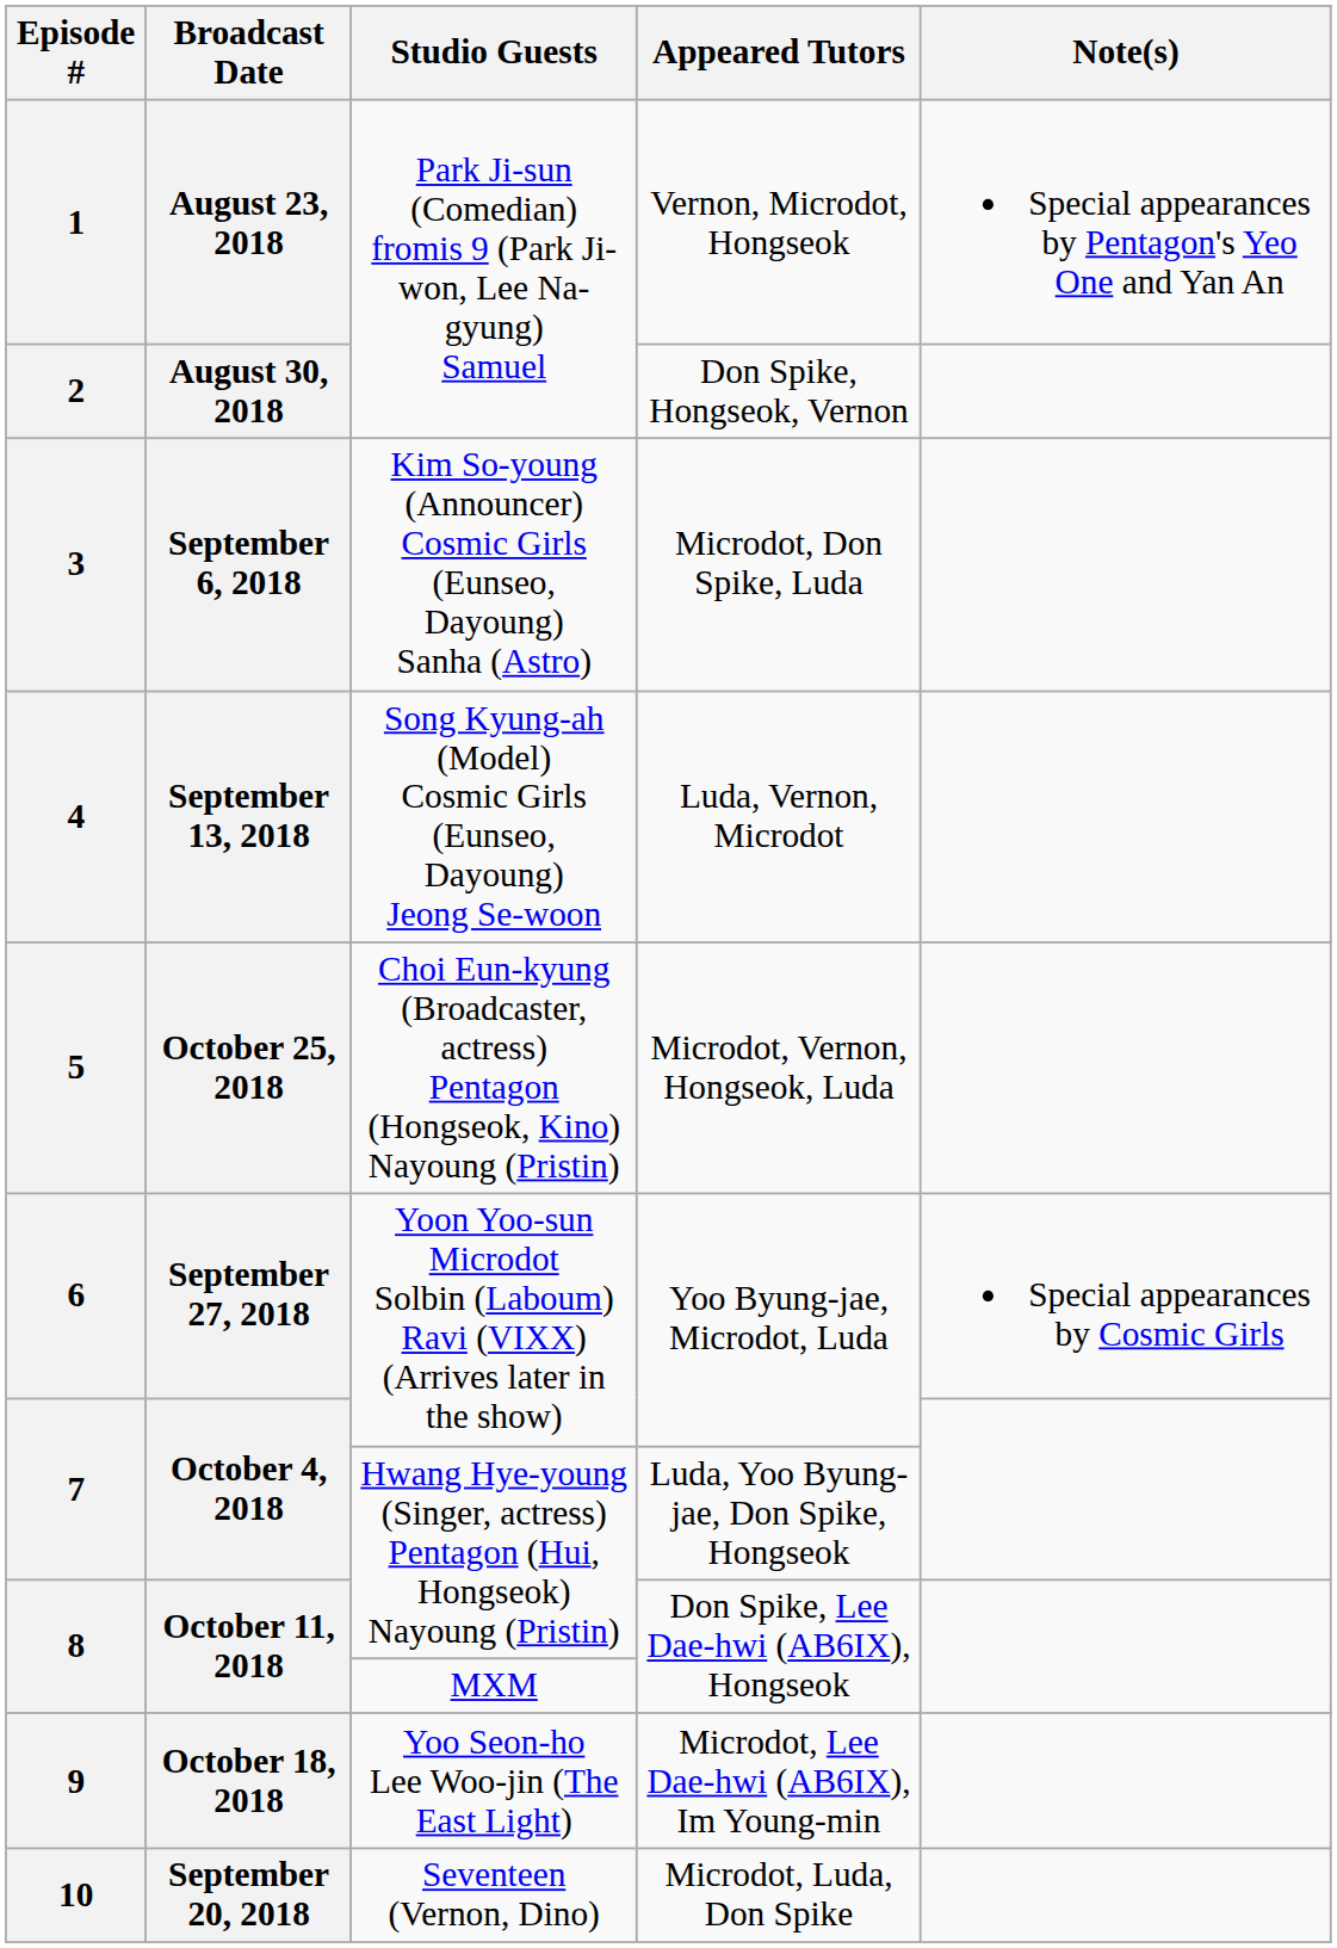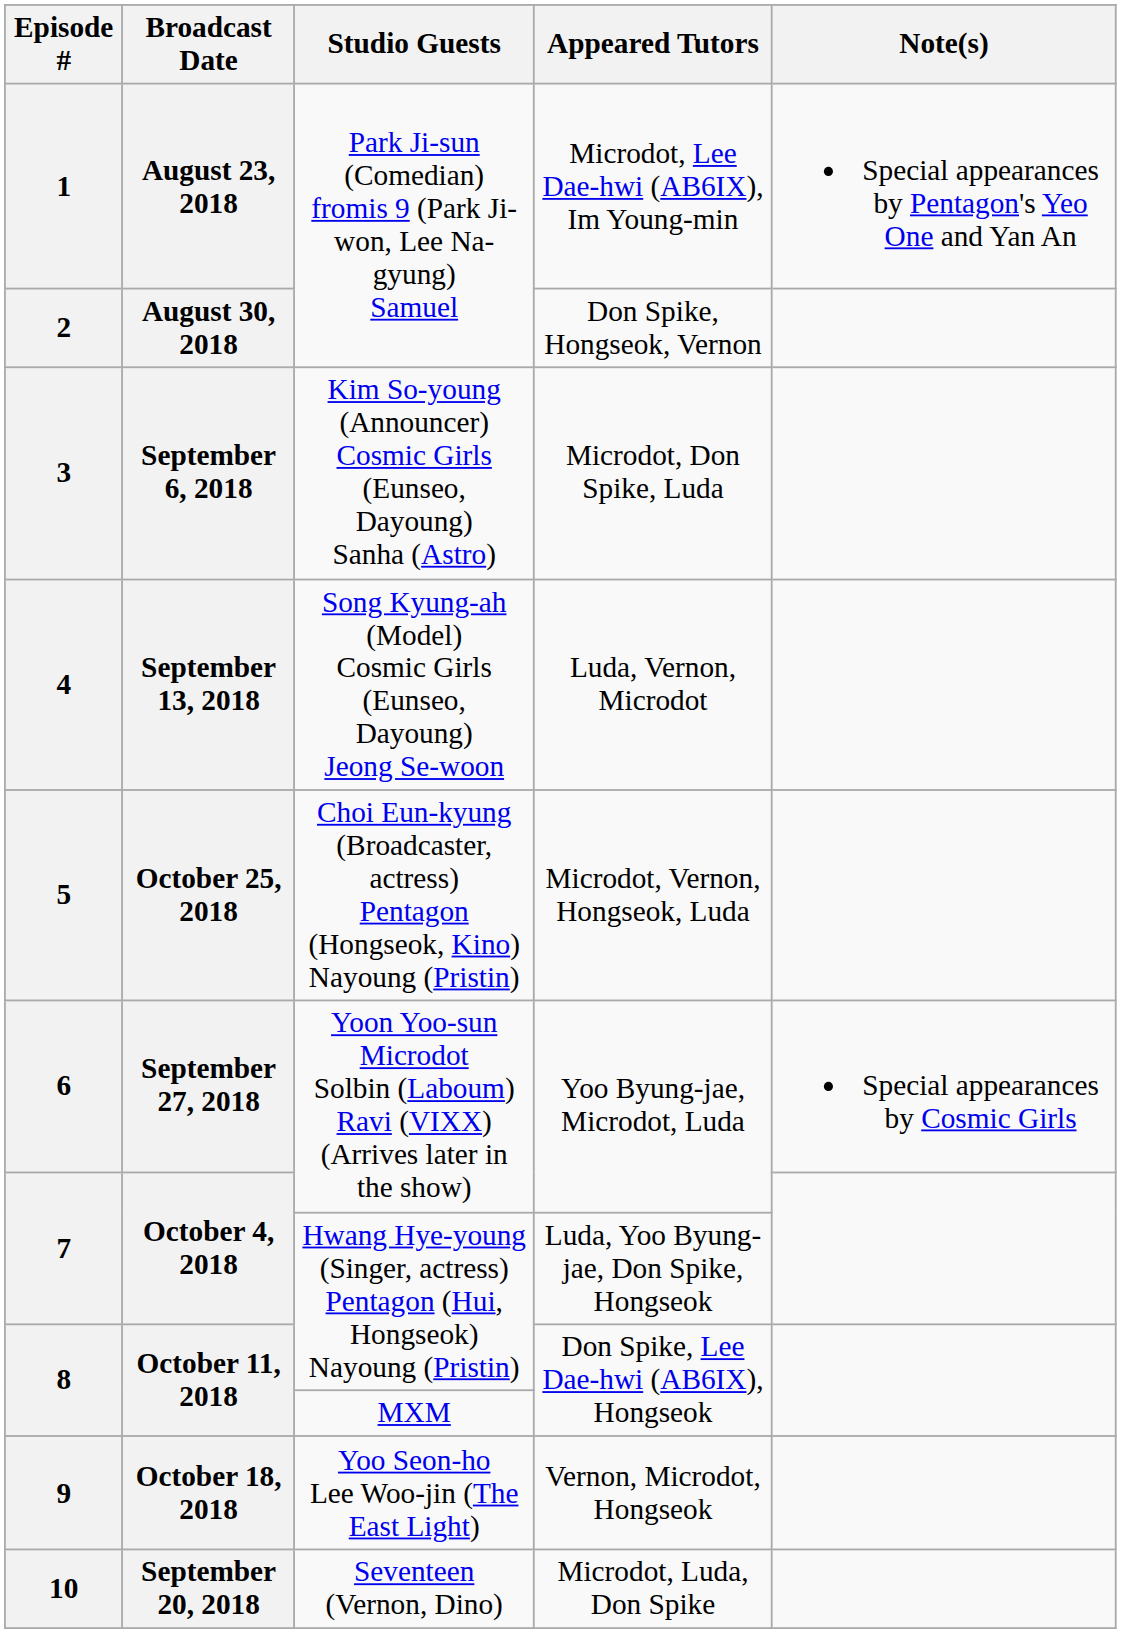1 | Appeared Tutors: Vernon, Microdot, Hongseok -> Microdot, Lee Dae-hwi (AB6IX), Im Young-min
9 | Appeared Tutors: Microdot, Lee Dae-hwi (AB6IX), Im Young-min -> Vernon, Microdot, Hongseok
